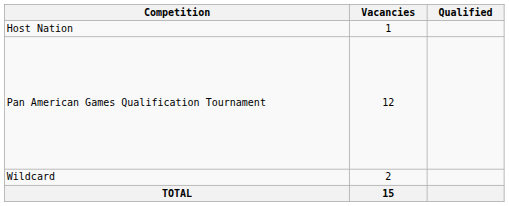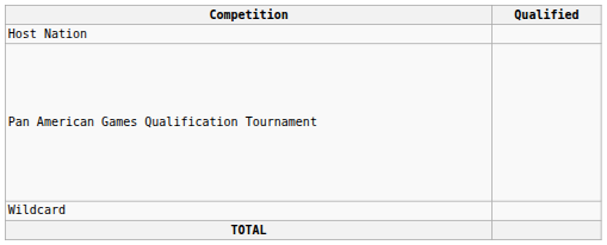- column: Vacancies | 1 | 12 | 2 | 15
